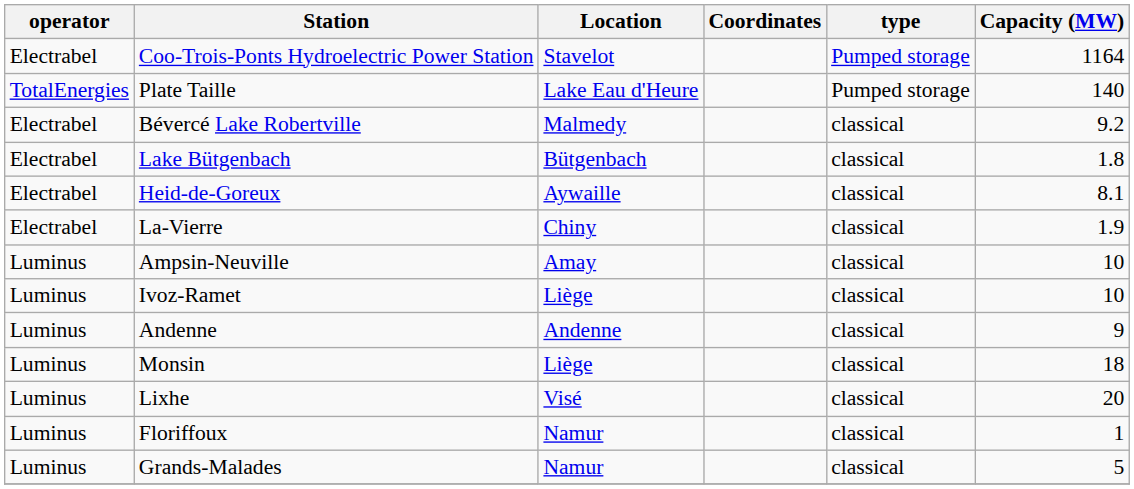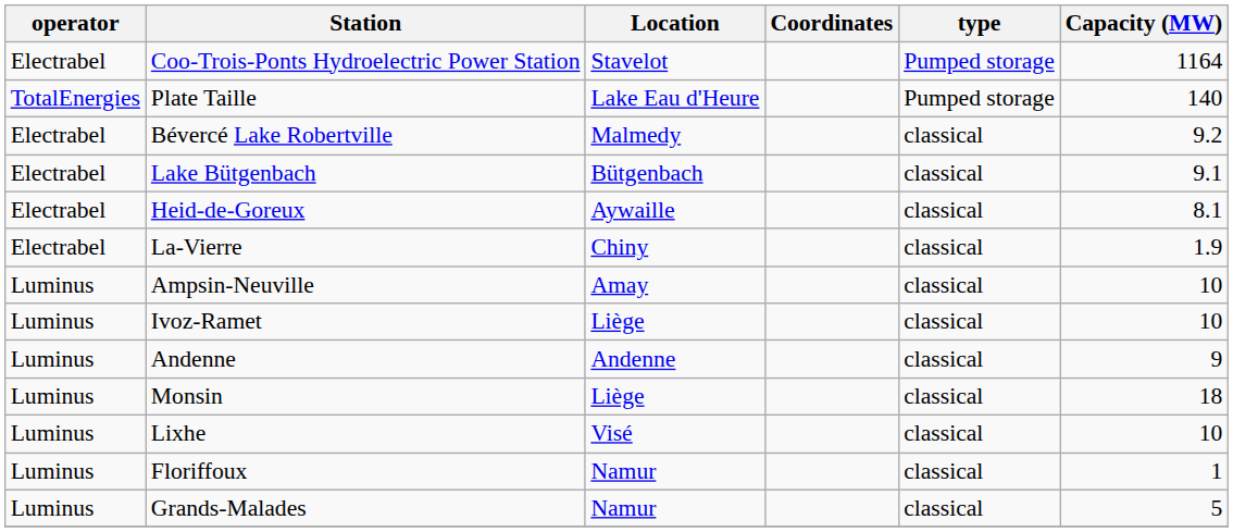Lake Bütgenbach | Capacity (MW): 1.8 -> 9.1
Lixhe | Capacity (MW): 20 -> 10
